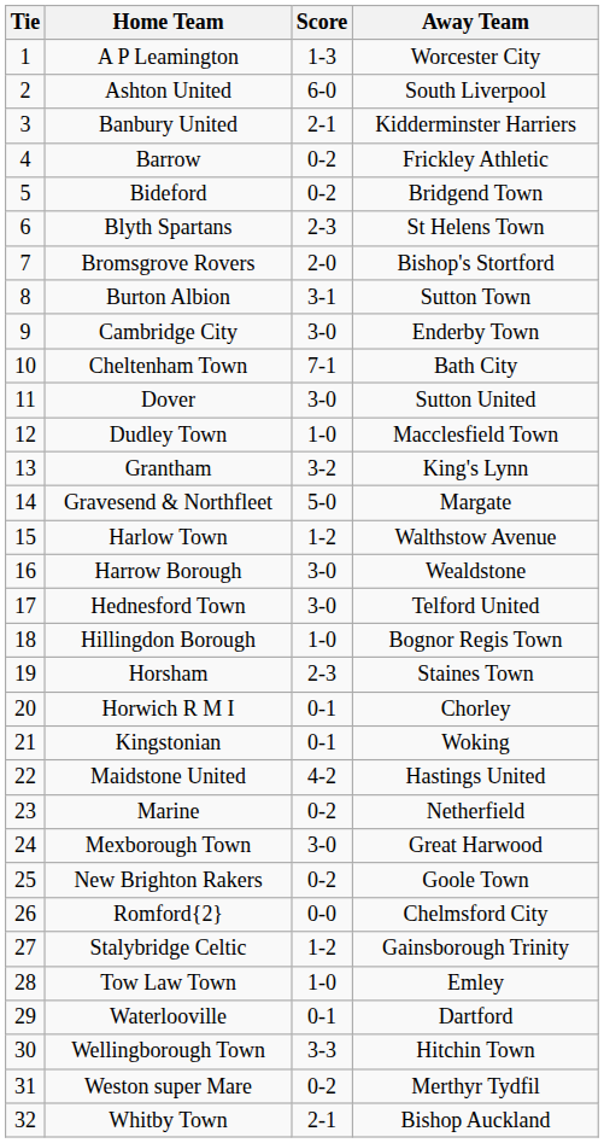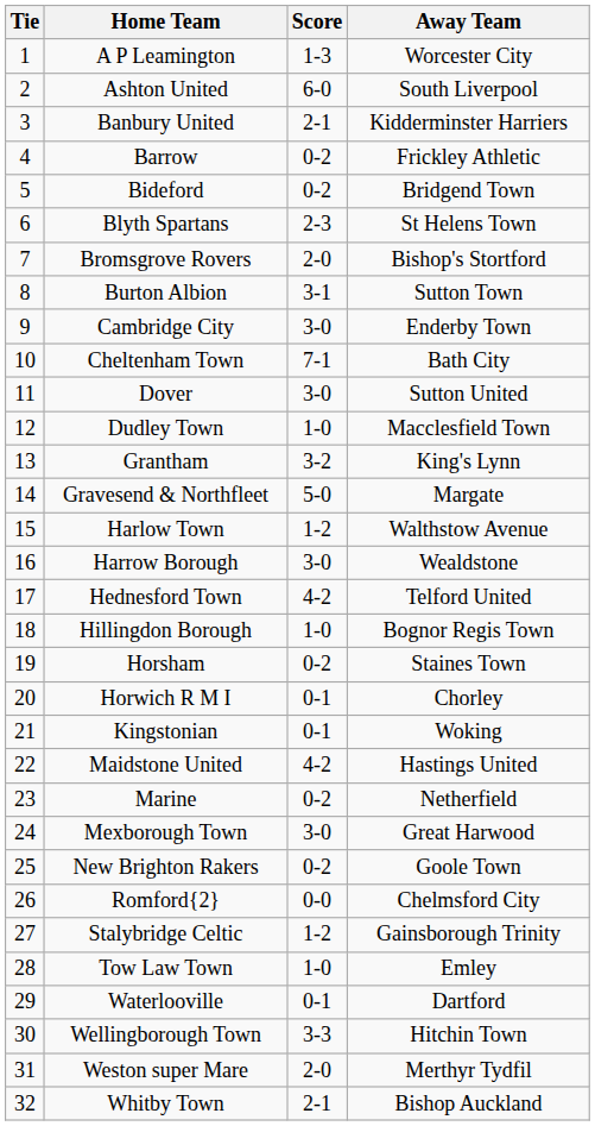Hednesford Town | Score: 3-0 -> 4-2
Horsham | Score: 2-3 -> 0-2
Weston super Mare | Score: 0-2 -> 2-0
